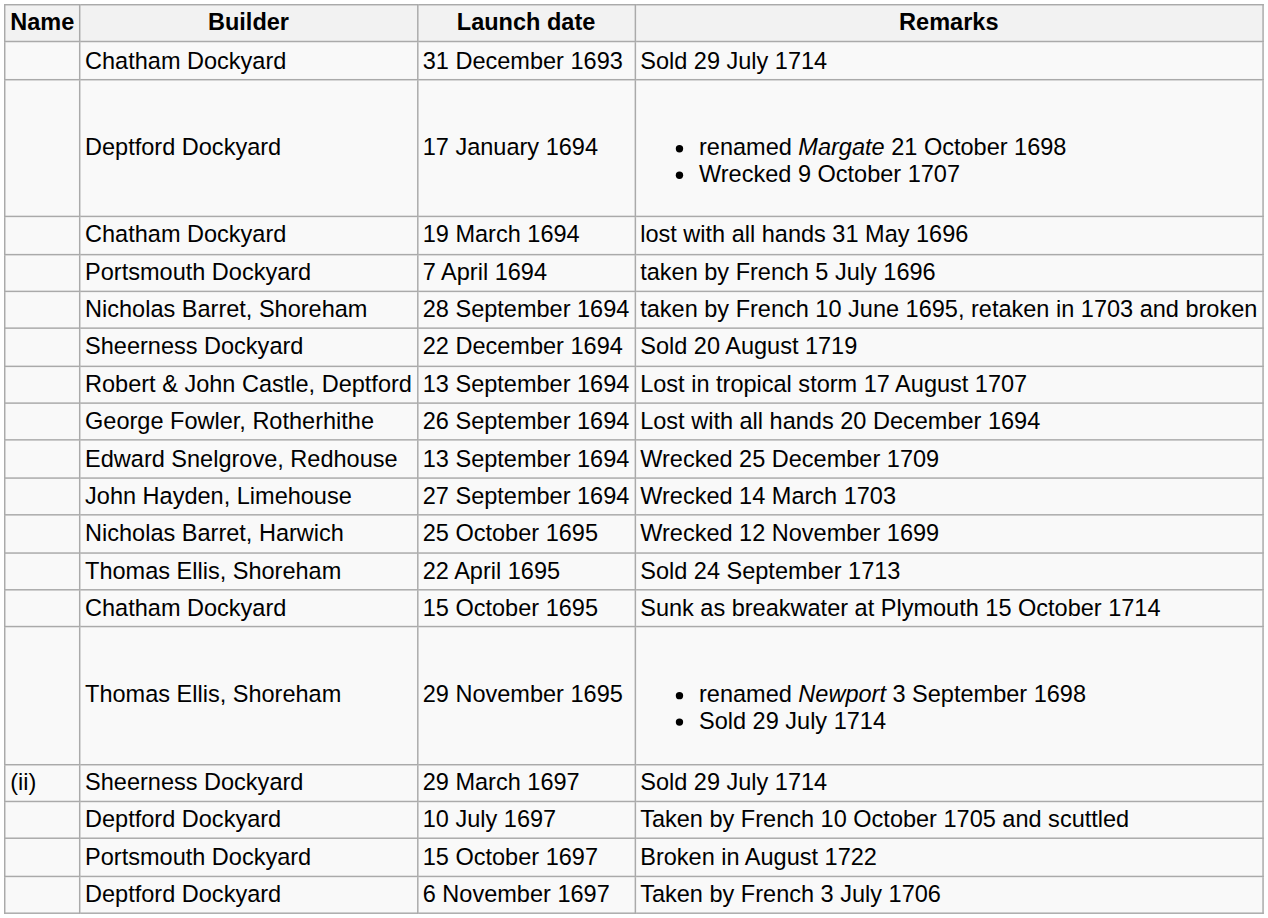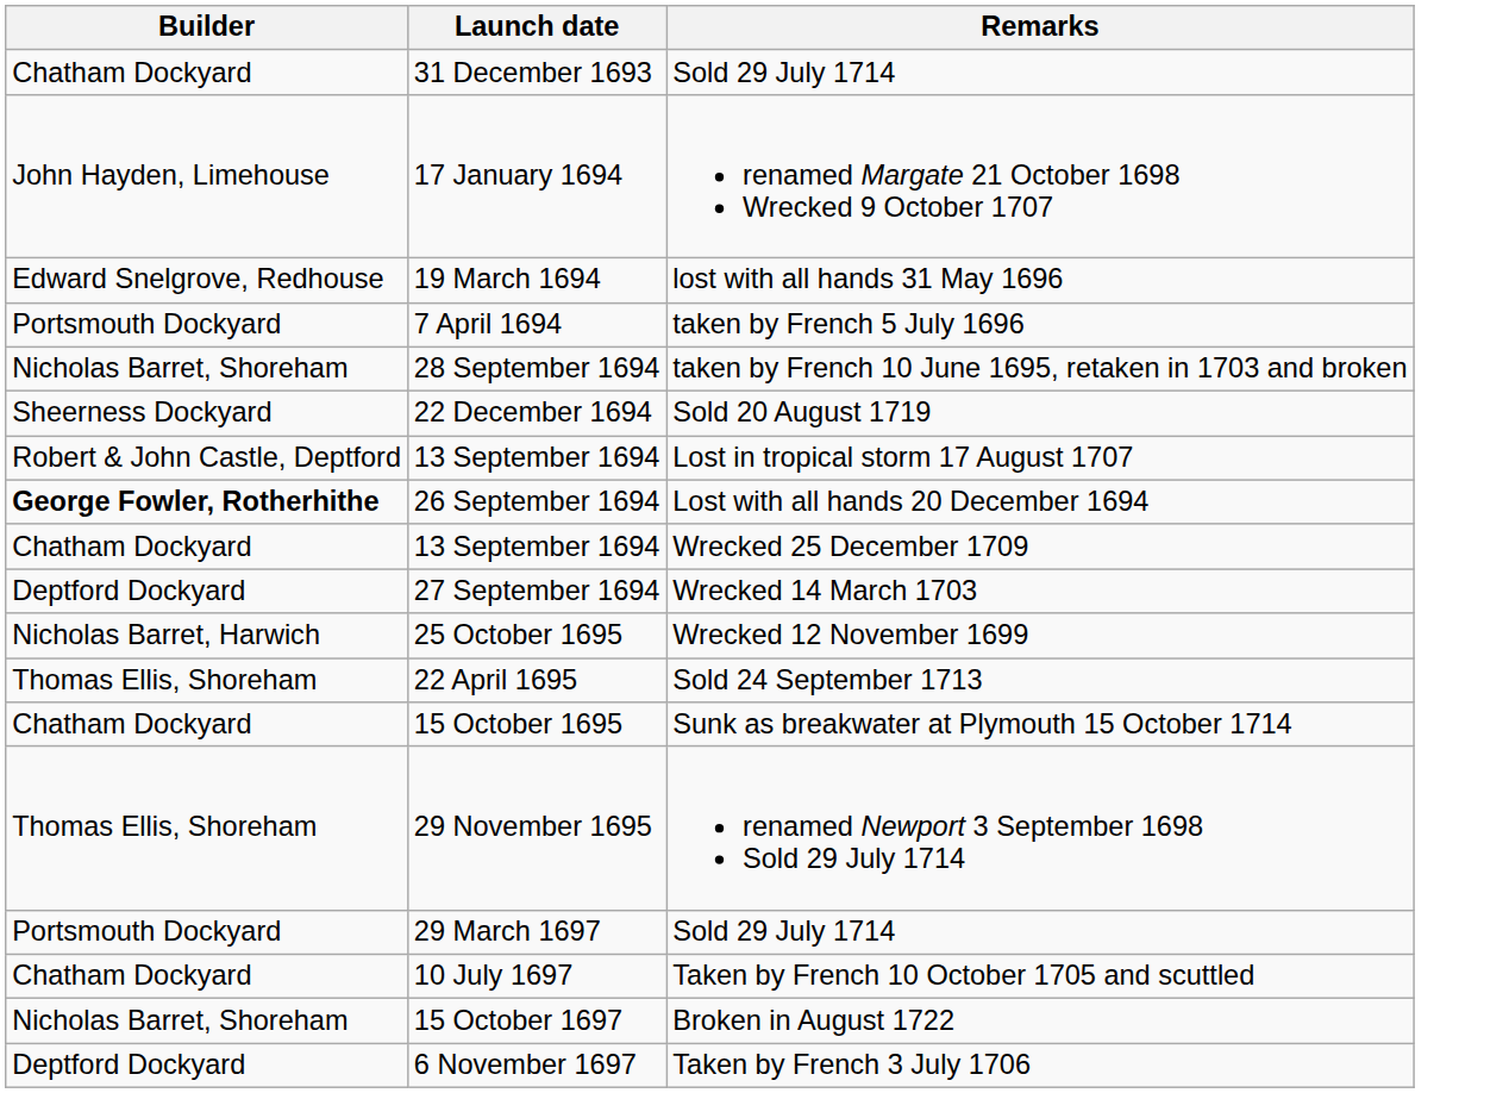- column: Name | (ii)
17 January 1694 | Builder: Deptford Dockyard -> John Hayden, Limehouse
19 March 1694 | Builder: Chatham Dockyard -> Edward Snelgrove, Redhouse
26 September 1694 | Builder: normal -> bold
13 September 1694 / Wrecked 25 December 1709 | Builder: Edward Snelgrove, Redhouse -> Chatham Dockyard
27 September 1694 | Builder: John Hayden, Limehouse -> Deptford Dockyard
29 March 1697 | Builder: Sheerness Dockyard -> Portsmouth Dockyard
10 July 1697 | Builder: Deptford Dockyard -> Chatham Dockyard
15 October 1697 | Builder: Portsmouth Dockyard -> Nicholas Barret, Shoreham
